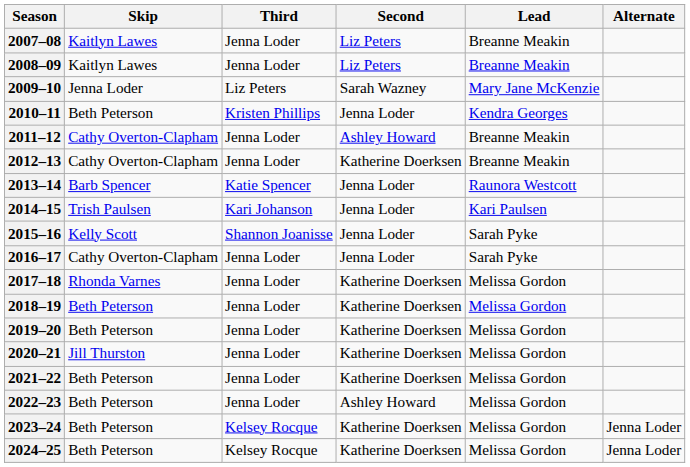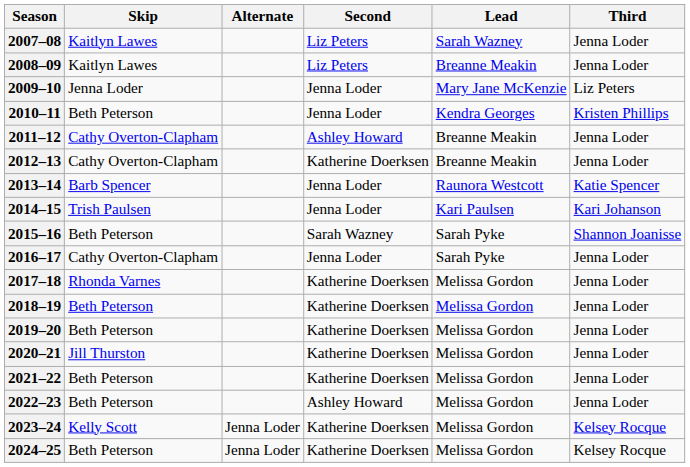columns swapped: Third <-> Alternate
2007–08 | Lead: Breanne Meakin -> Sarah Wazney
2009–10 | Second: Sarah Wazney -> Jenna Loder
2015–16 | Skip: Kelly Scott -> Beth Peterson
2015–16 | Second: Jenna Loder -> Sarah Wazney
2023–24 | Skip: Beth Peterson -> Kelly Scott
